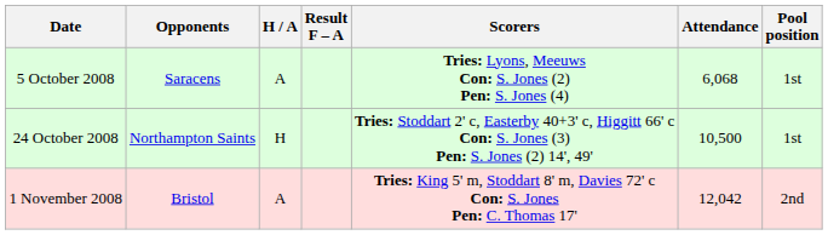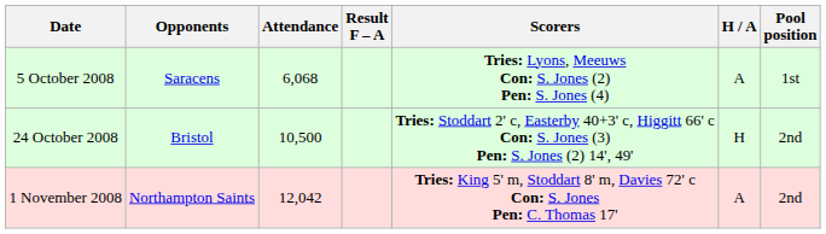columns swapped: H / A <-> Attendance
24 October 2008 | Opponents: Northampton Saints -> Bristol
24 October 2008 | Pool position: 1st -> 2nd
1 November 2008 | Opponents: Bristol -> Northampton Saints
